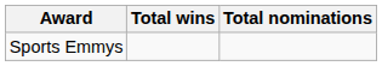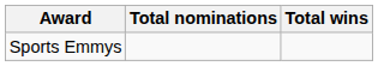columns swapped: Total wins <-> Total nominations
